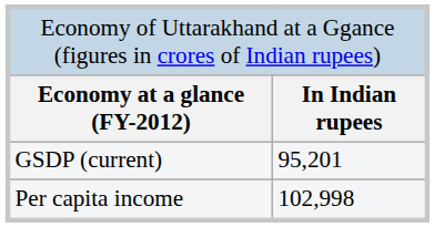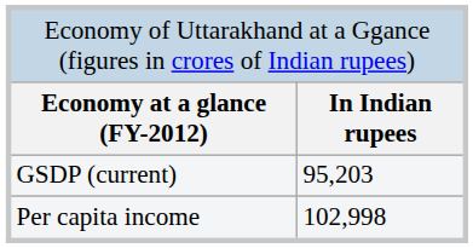GSDP (current) | column 2: 95,201 -> 95,203
